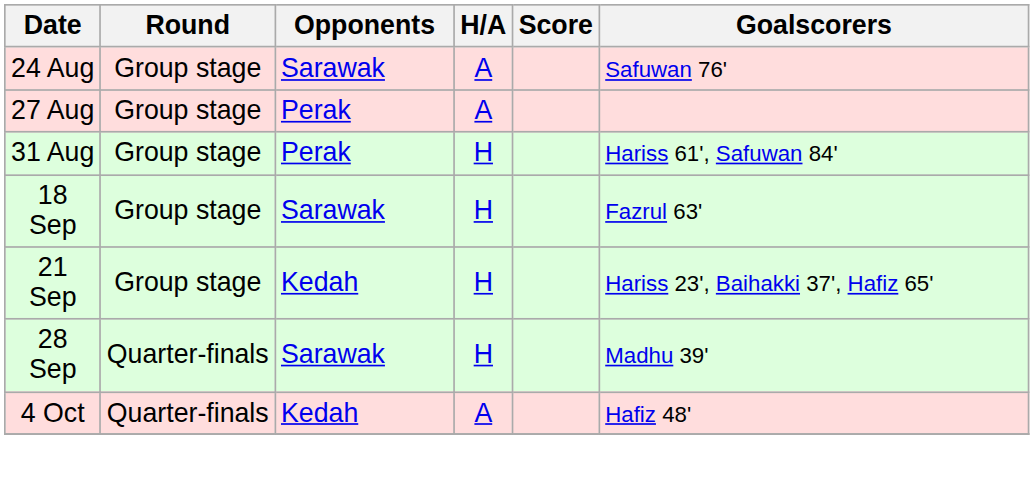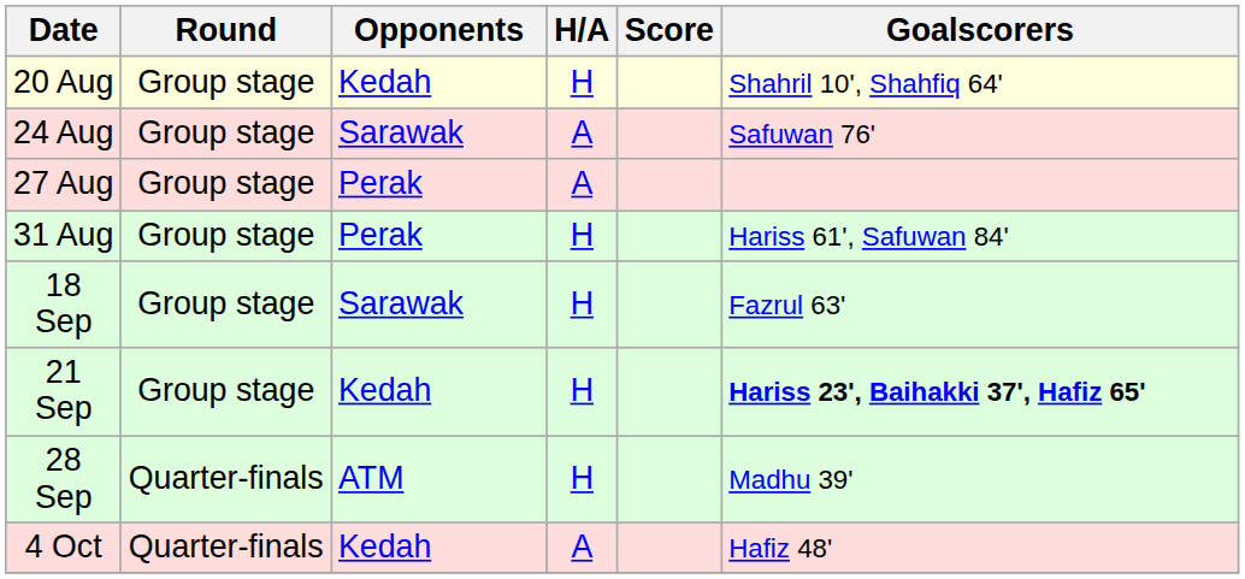+ row: 20 Aug | Group stage | Kedah | H | Shahril 10', Shahfiq 64'
21 Sep | Goalscorers: normal -> bold
28 Sep | Opponents: Sarawak -> ATM
